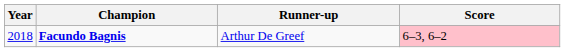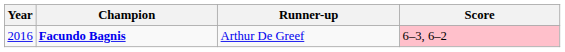Facundo Bagnis | Year: 2018 -> 2016
